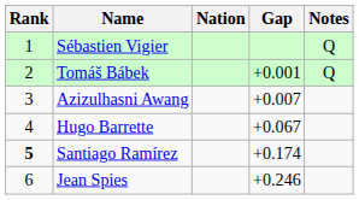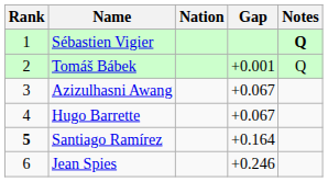Sébastien Vigier | Notes: normal -> bold
Azizulhasni Awang | Gap: +0.007 -> +0.067
Santiago Ramírez | Gap: +0.174 -> +0.164
